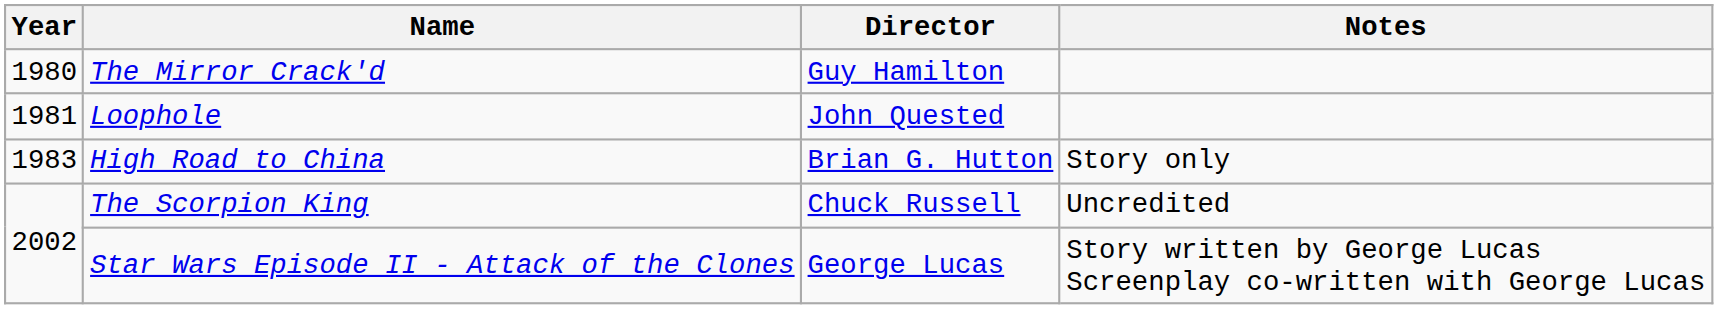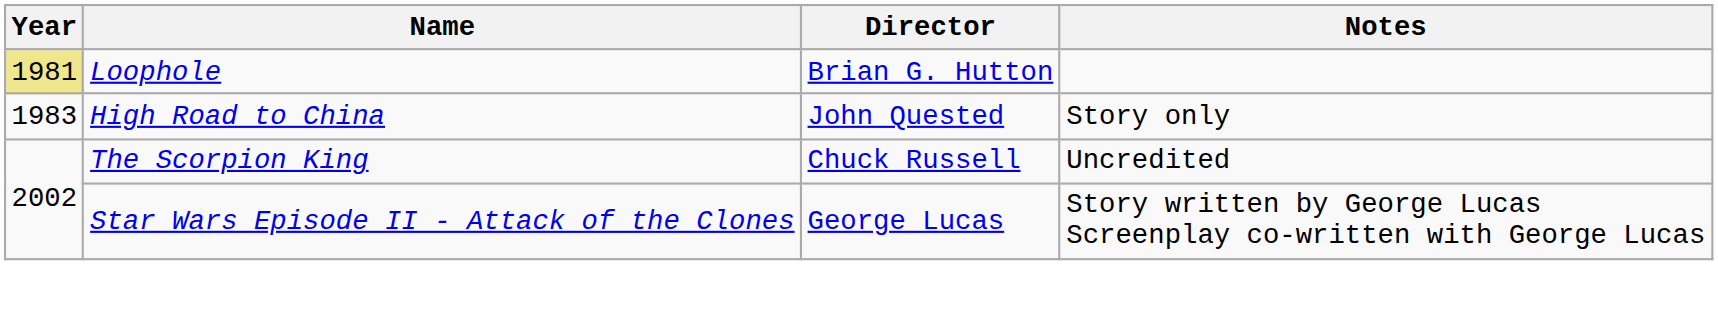- row: 1980 | The Mirror Crack'd | Guy Hamilton
Loophole | Year: no background -> khaki background
Loophole | Director: John Quested -> Brian G. Hutton
High Road to China | Director: Brian G. Hutton -> John Quested
